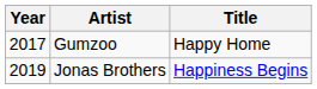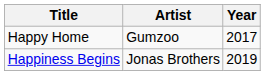columns swapped: Year <-> Title
